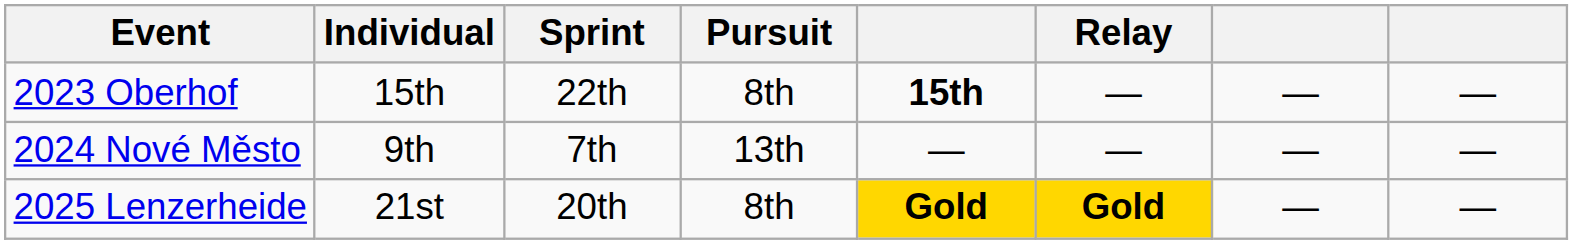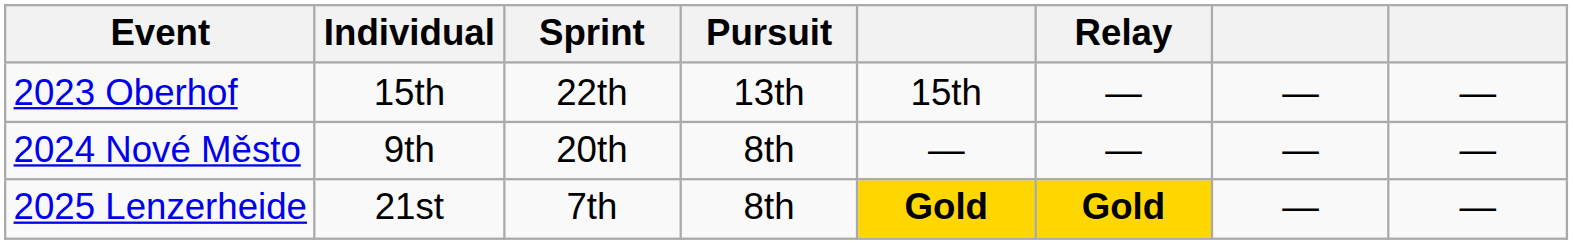2023 Oberhof | Pursuit: 8th -> 13th
2023 Oberhof | column 5: bold -> normal
2024 Nové Město | Sprint: 7th -> 20th
2024 Nové Město | Pursuit: 13th -> 8th
2025 Lenzerheide | Sprint: 20th -> 7th
